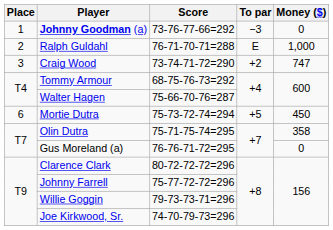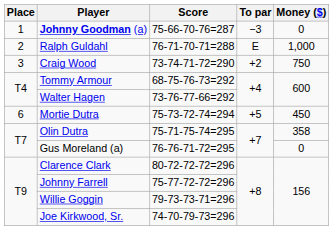Johnny Goodman (a) | Score: 73-76-77-66=292 -> 75-66-70-76=287
Craig Wood | Money ($): 747 -> 750
Walter Hagen | Score: 75-66-70-76=287 -> 73-76-77-66=292
